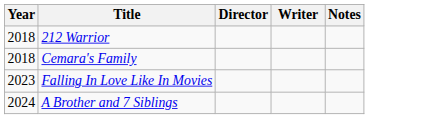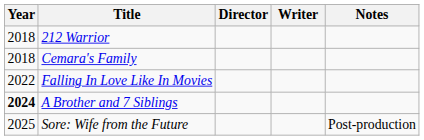Falling In Love Like In Movies | Year: 2023 -> 2022
A Brother and 7 Siblings | Year: normal -> bold
+ row: 2025 | Sore: Wife from the Future | Post-production
